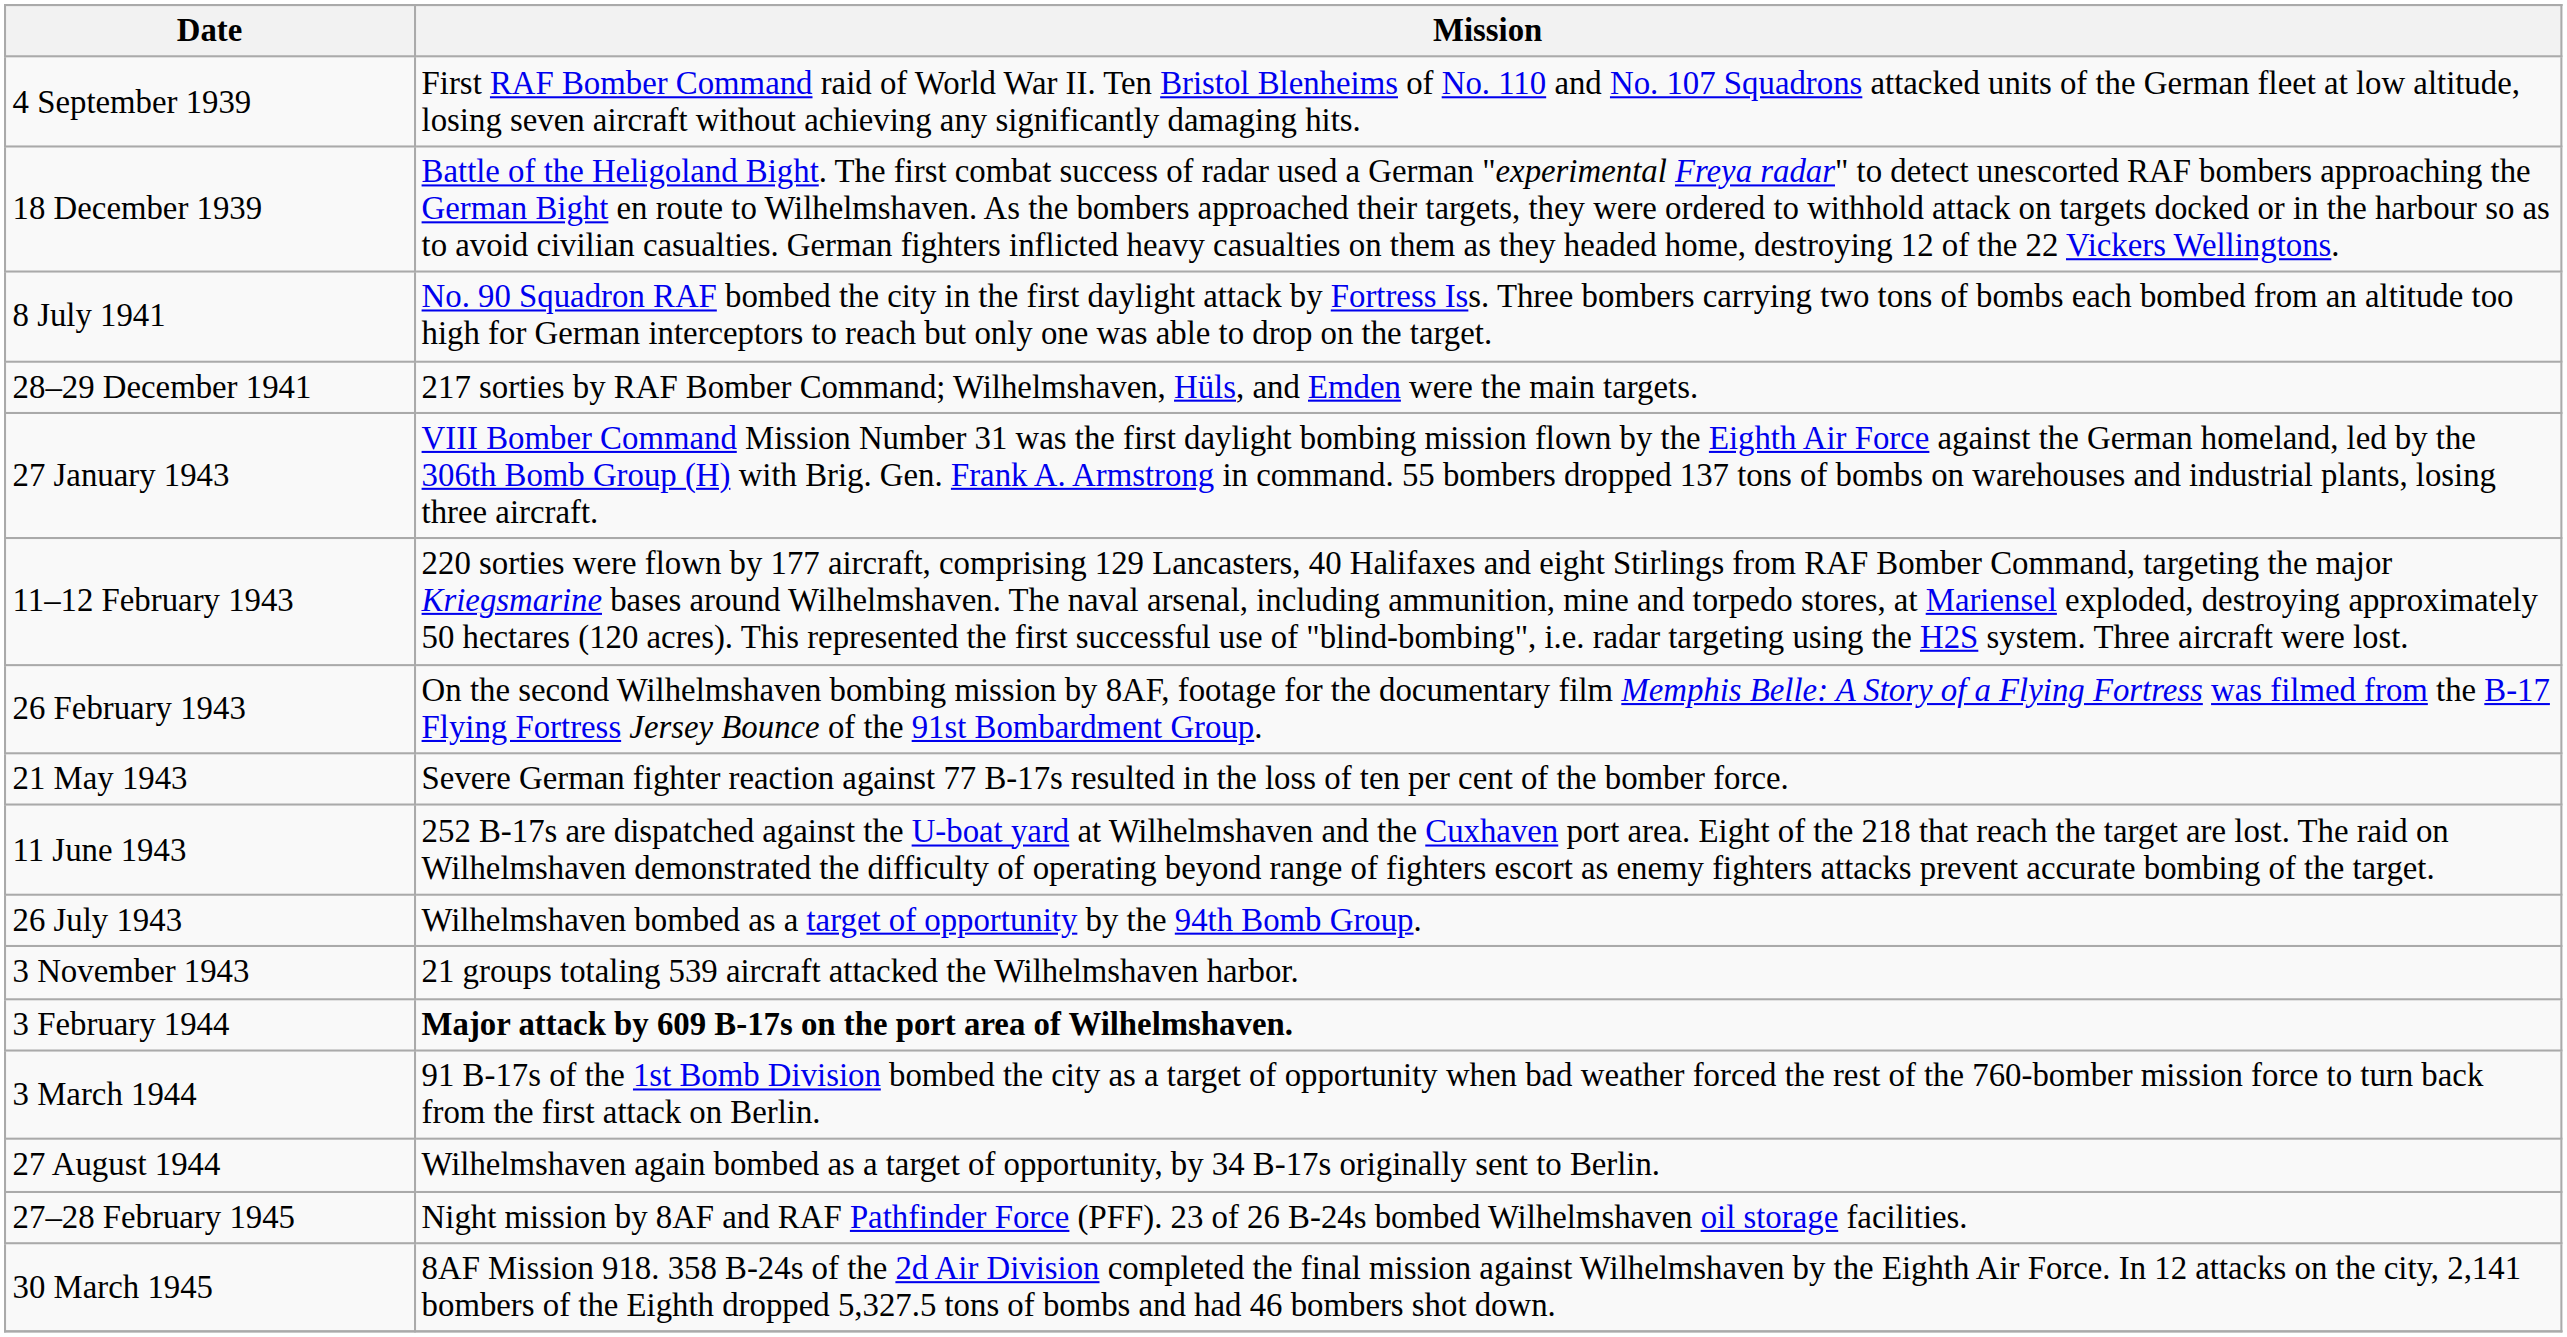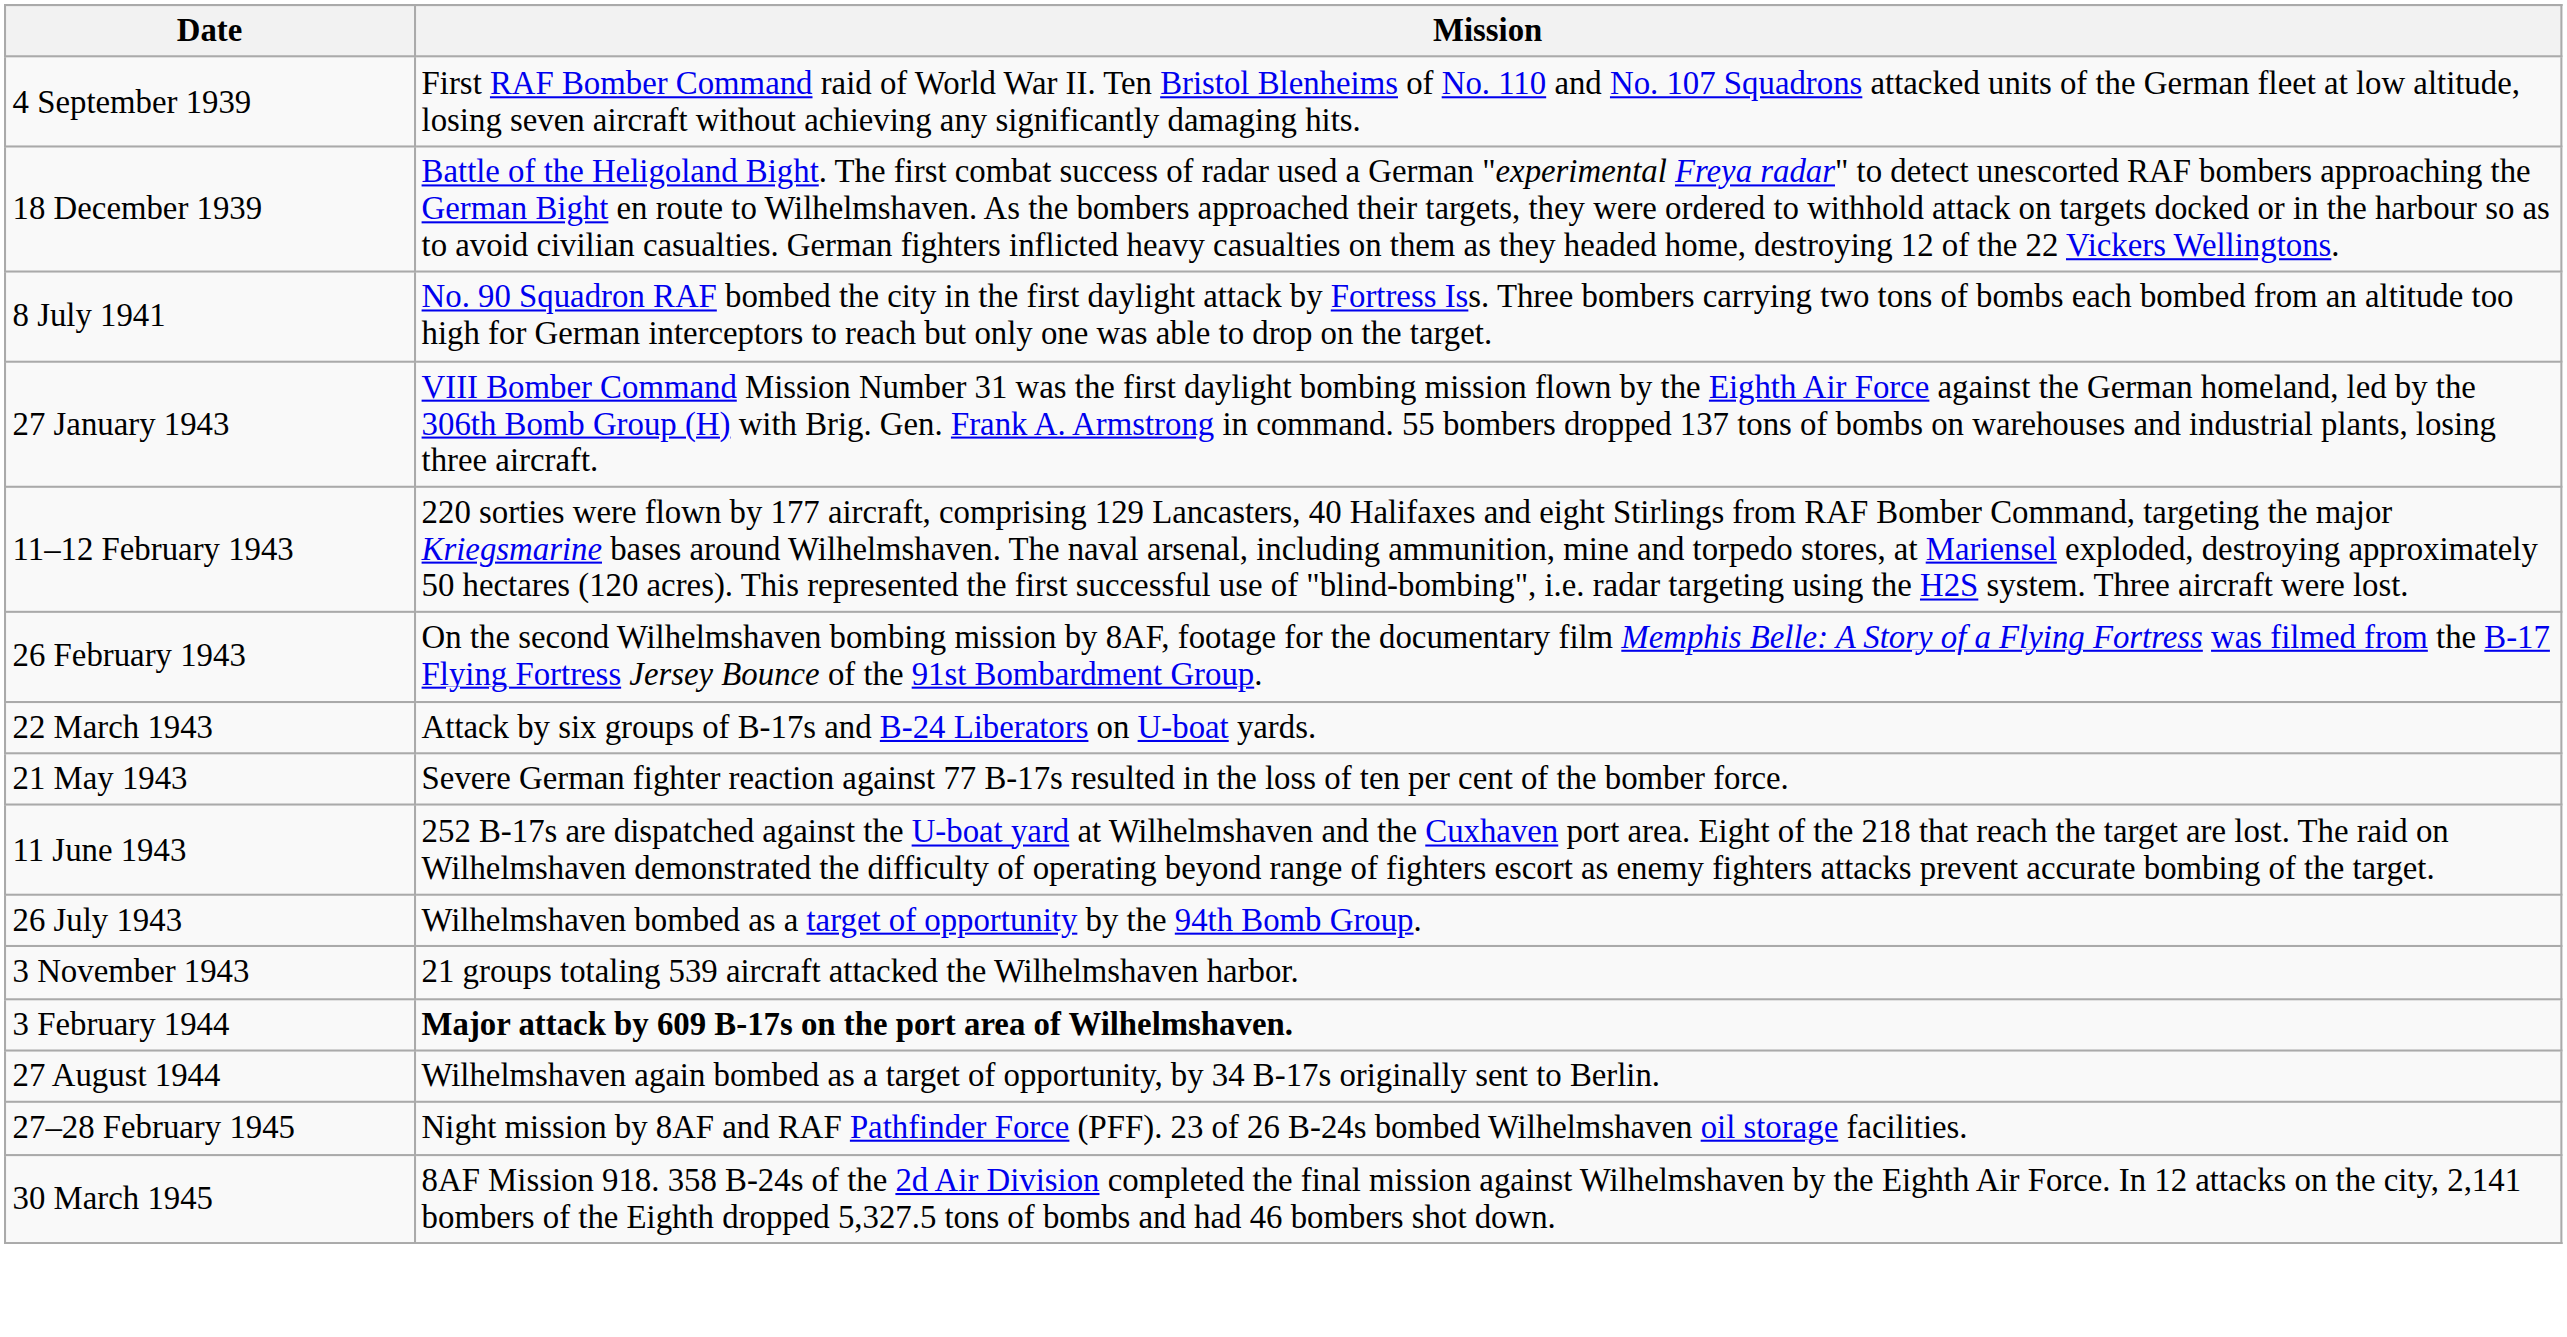- row: 28–29 December 1941 | 217 sorties by RAF Bomber Command; Wilhelmshaven, Hüls, and Emden were the main targets.
+ row: 22 March 1943 | Attack by six groups of B-17s and B-24 Liberators on U-boat yards.
- row: 3 March 1944 | 91 B-17s of the 1st Bomb Division bombed the city as a target of opportunity when bad weather forced the rest of the 760-bomber mission force to turn back from the first attack on Berlin.
